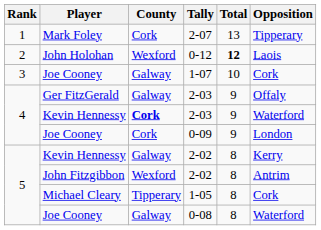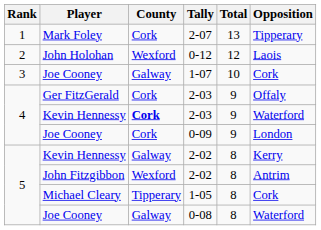0-12 | Total: bold -> normal
Ger FitzGerald / 2-03 | County: Galway -> Cork
